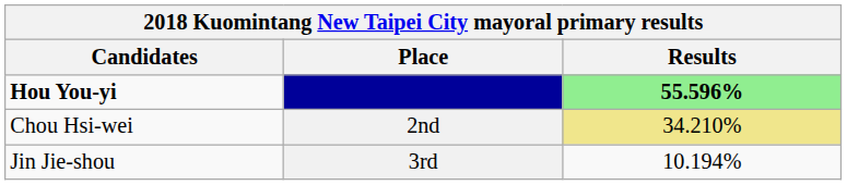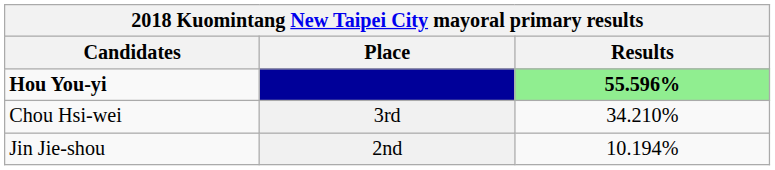Chou Hsi-wei | Place: 2nd -> 3rd
Chou Hsi-wei | Results: khaki background -> no background
Jin Jie-shou | Place: 3rd -> 2nd
